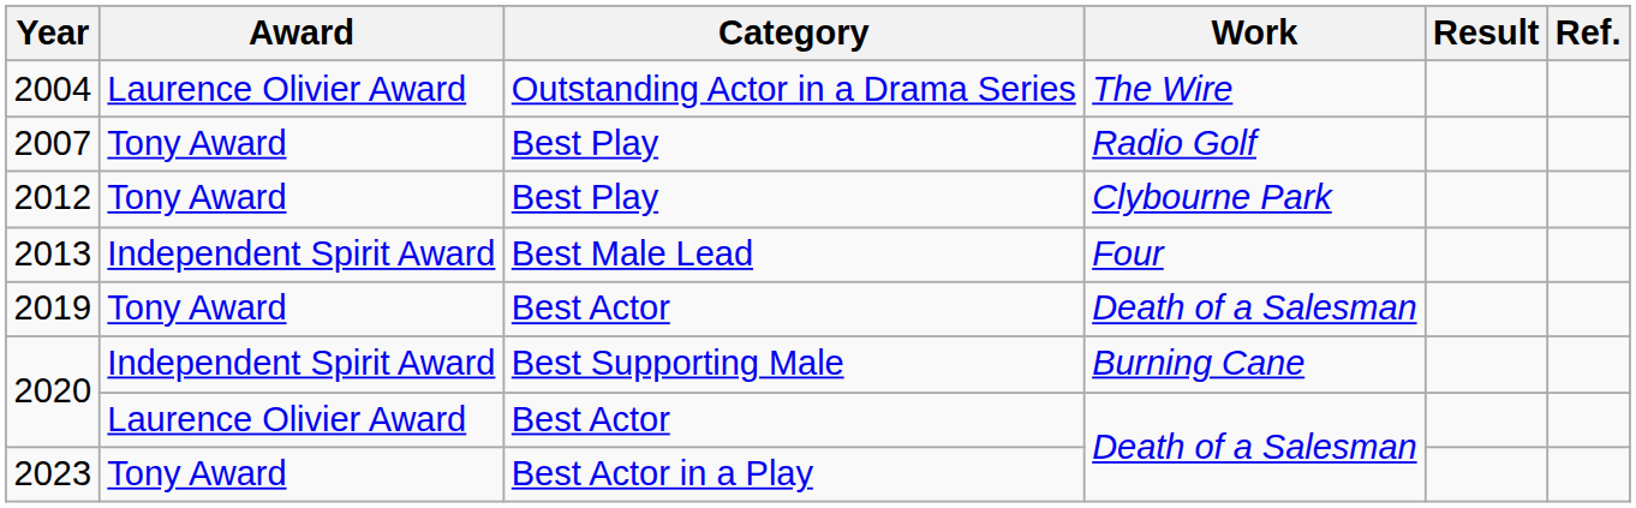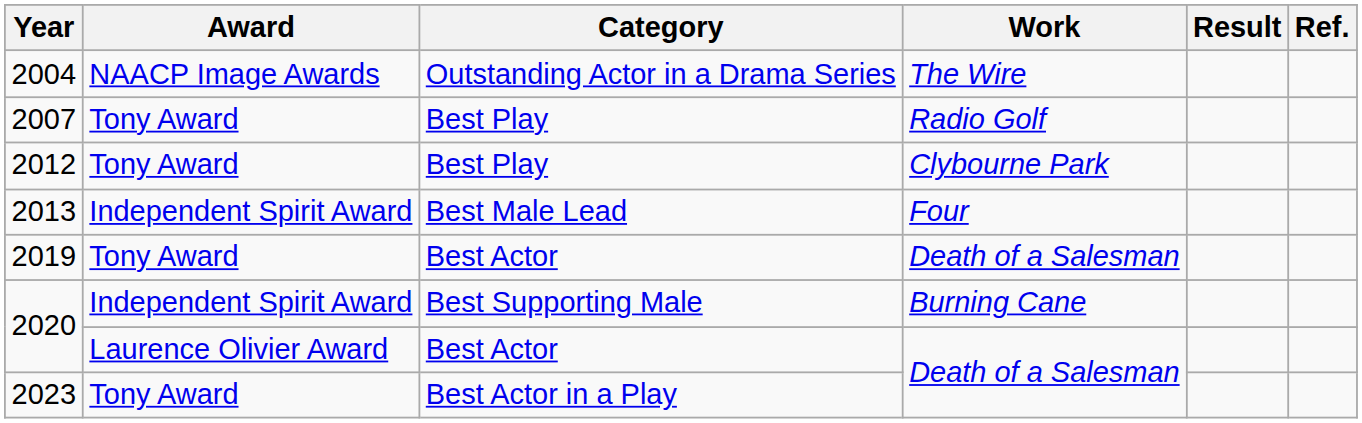2004 | Award: Laurence Olivier Award -> NAACP Image Awards
